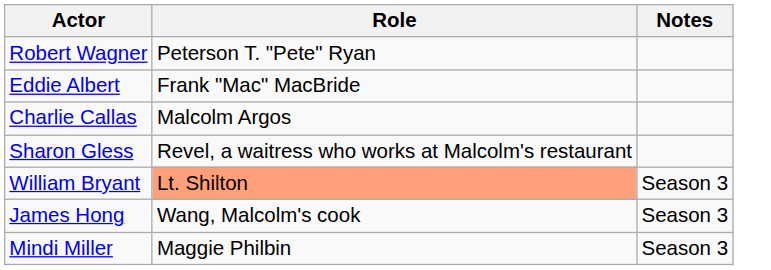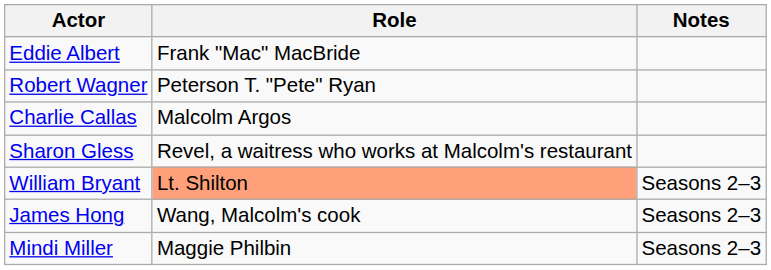rows swapped: Eddie Albert <-> Robert Wagner
William Bryant | Notes: Season 3 -> Seasons 2–3
James Hong | Notes: Season 3 -> Seasons 2–3
Mindi Miller | Notes: Season 3 -> Seasons 2–3
